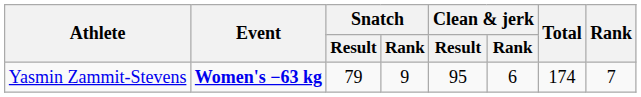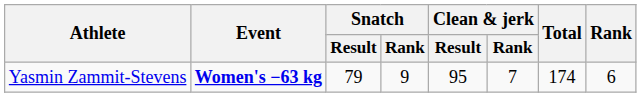Yasmin Zammit-Stevens | Clean & jerk / Rank: 6 -> 7
Yasmin Zammit-Stevens | Rank: 7 -> 6
